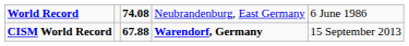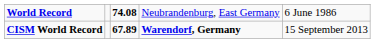CISM World Record | column 3: 67.88 -> 67.89
